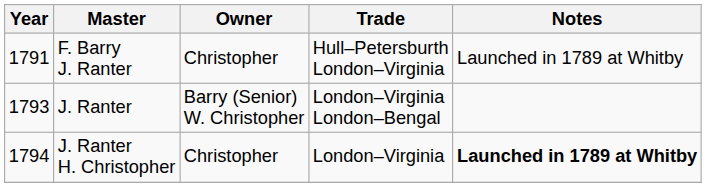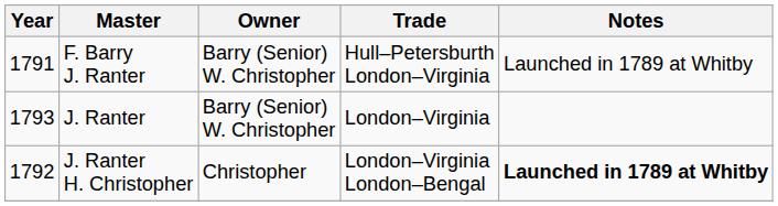F. Barry J. Ranter | Owner: Christopher -> Barry (Senior) W. Christopher
J. Ranter | Trade: London–Virginia London–Bengal -> London–Virginia
J. Ranter H. Christopher | Year: 1794 -> 1792
J. Ranter H. Christopher | Trade: London–Virginia -> London–Virginia London–Bengal
